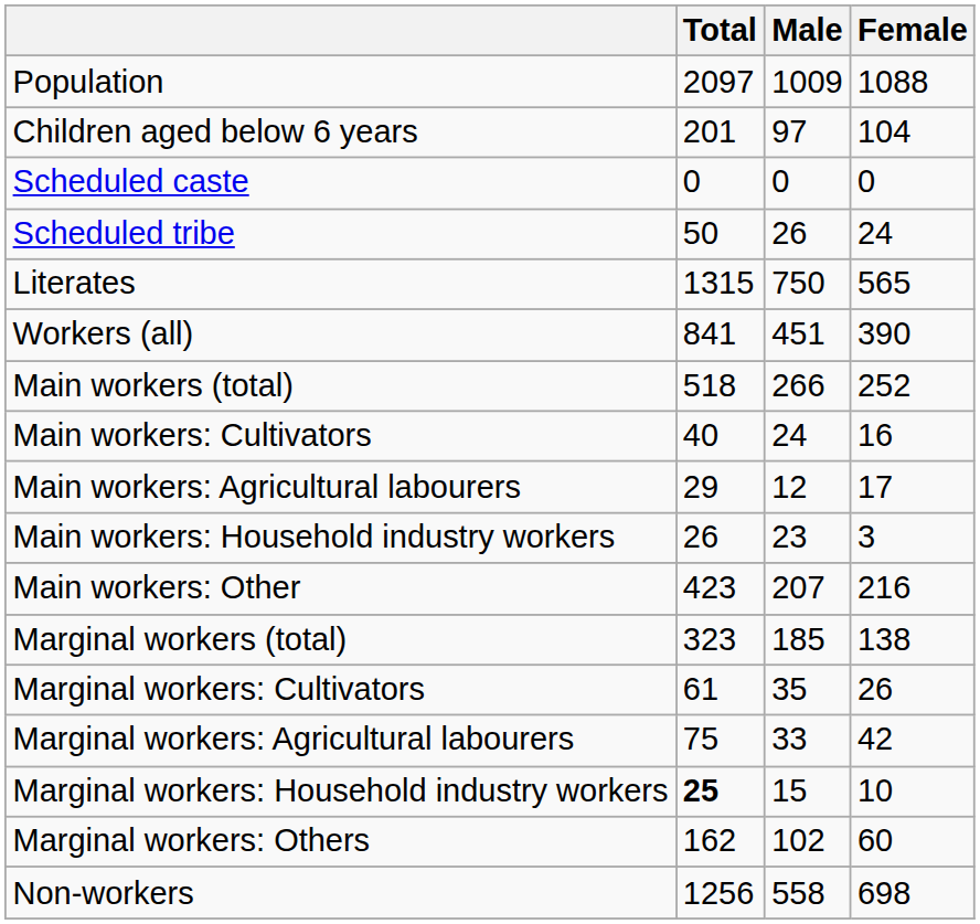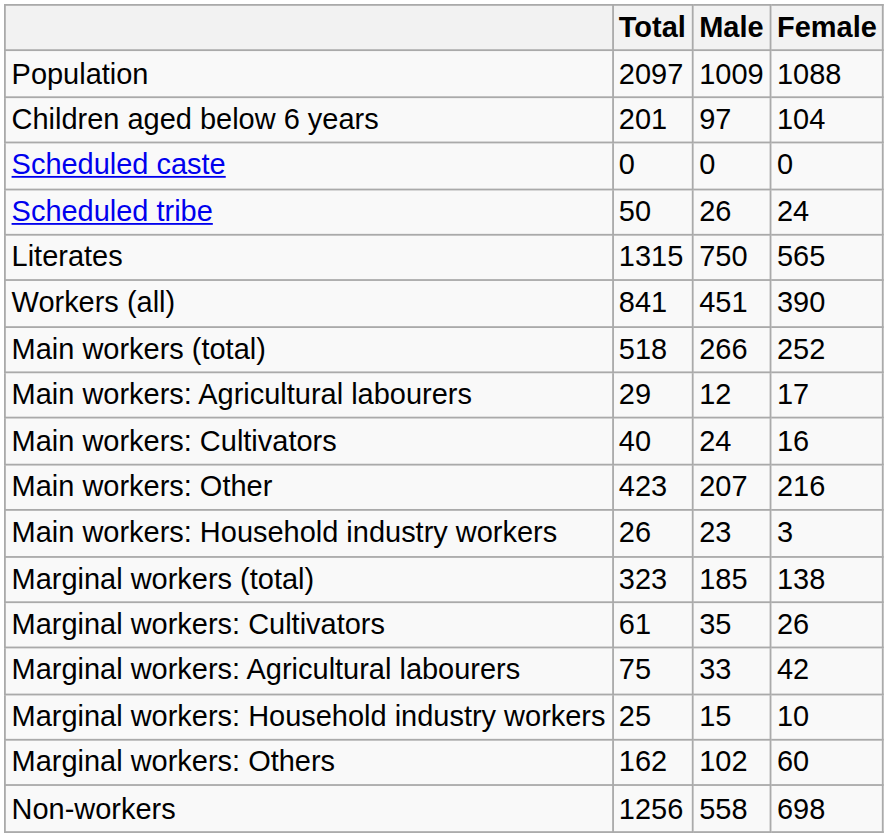rows swapped: Main workers: Cultivators <-> Main workers: Agricultural labourers
rows swapped: Main workers: Household industry workers <-> Main workers: Other
Marginal workers: Household industry workers | Total: bold -> normal
